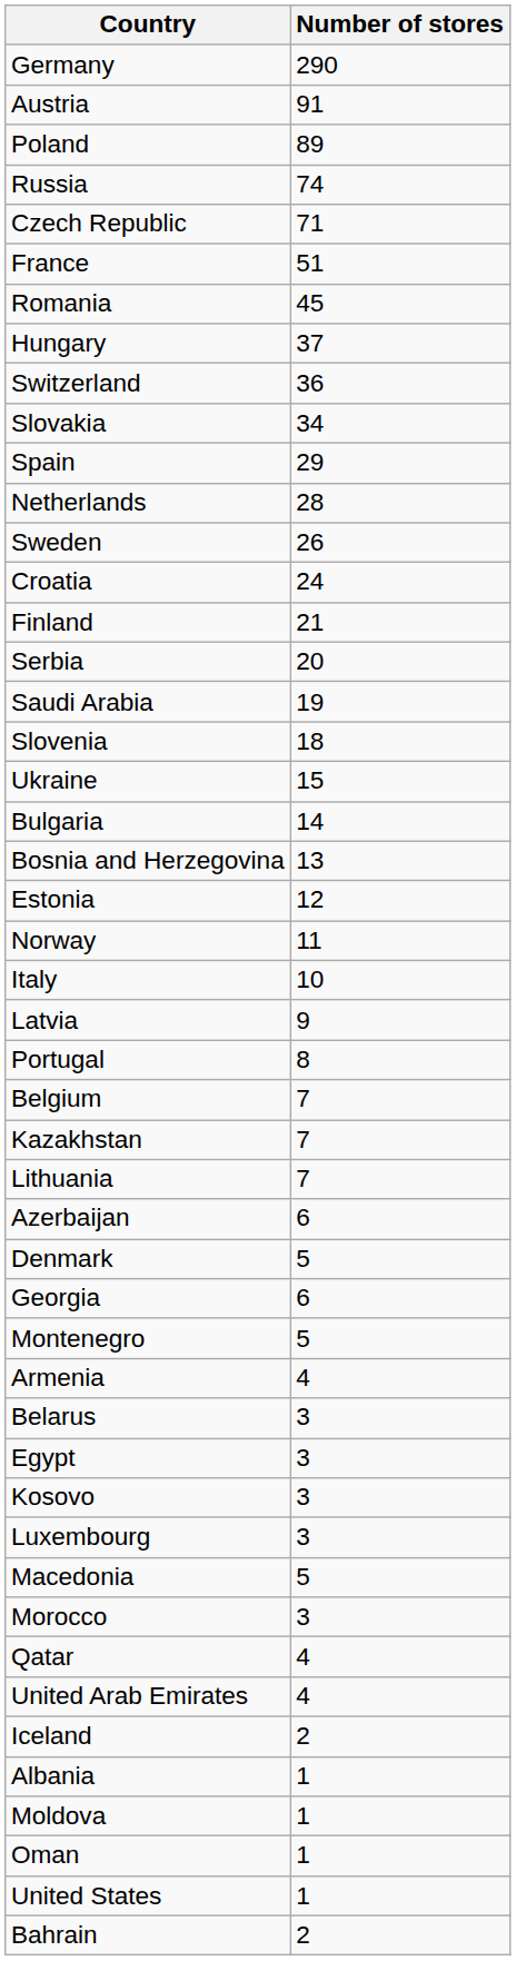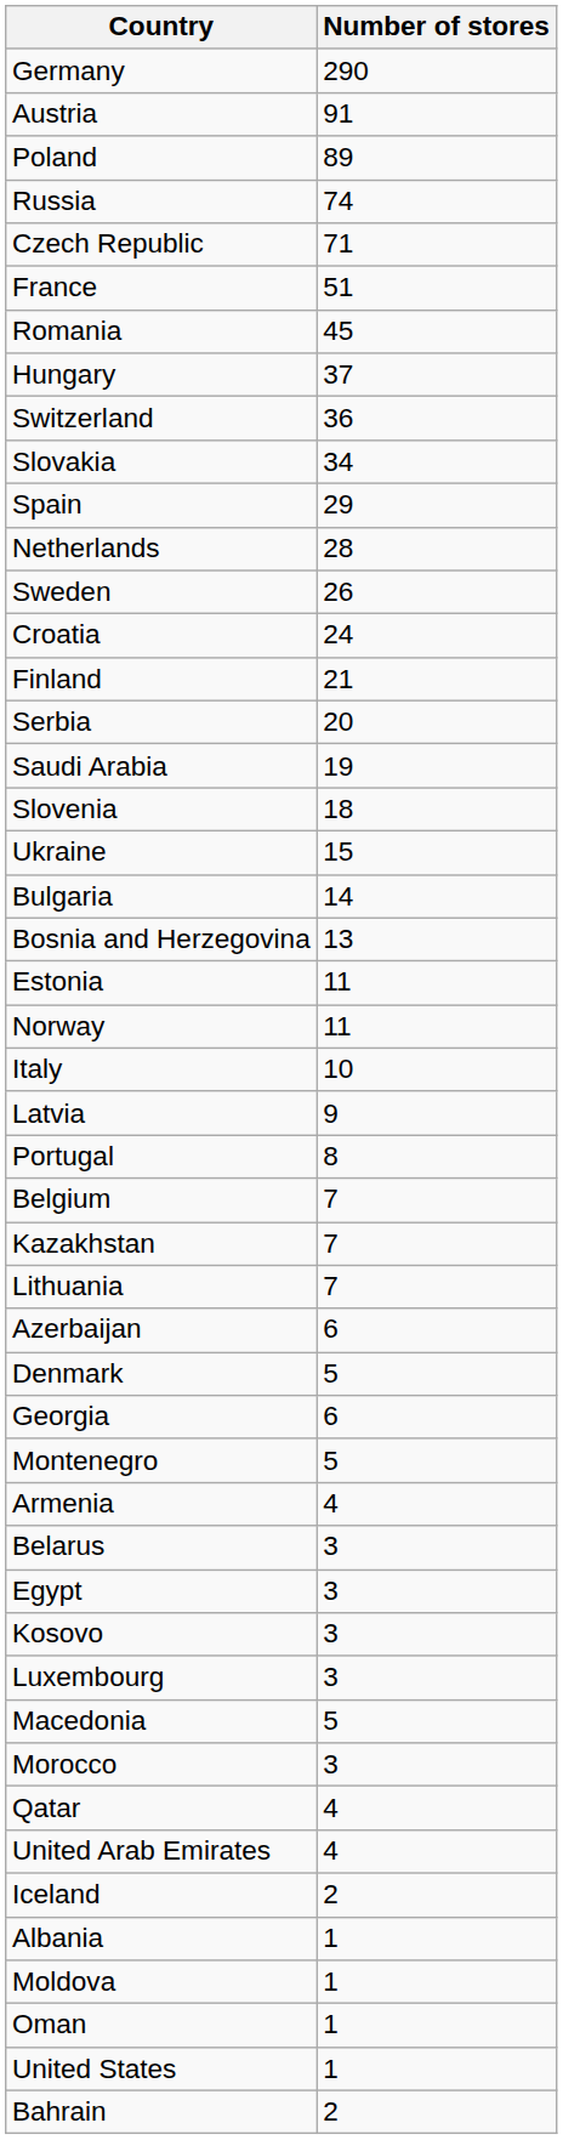Estonia | Number of stores: 12 -> 11
